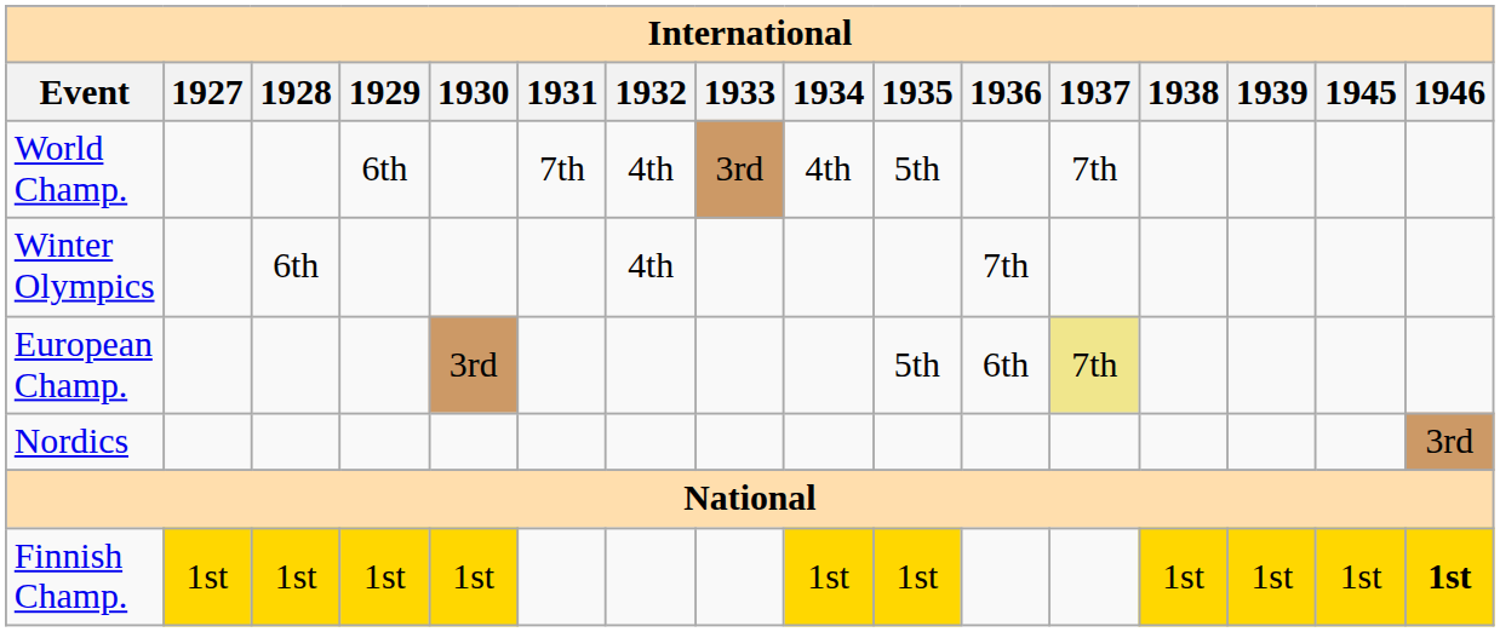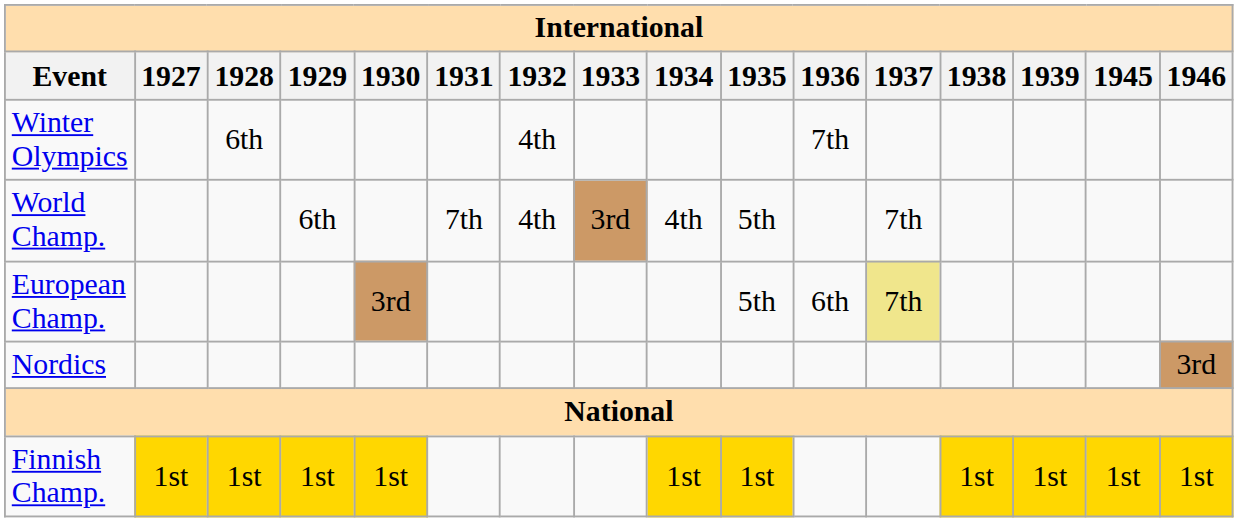rows swapped: Winter Olympics <-> World Champ.
Finnish Champ. | 1946: bold -> normal
